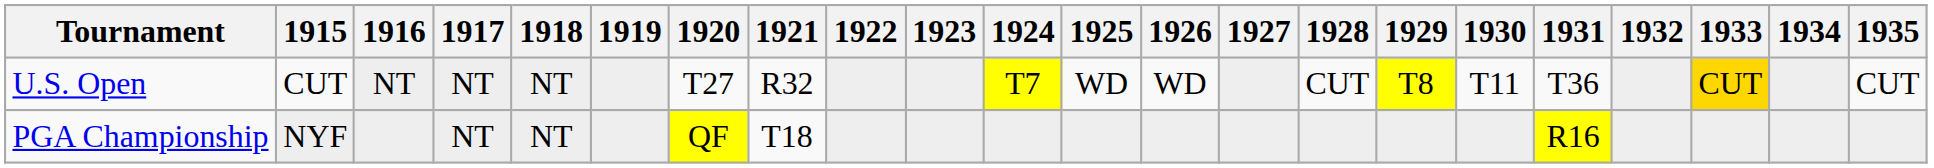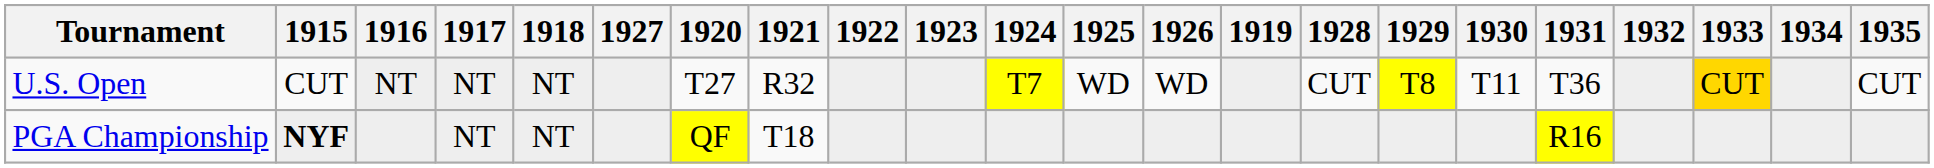columns swapped: 1919 <-> 1927
PGA Championship | 1915: normal -> bold
